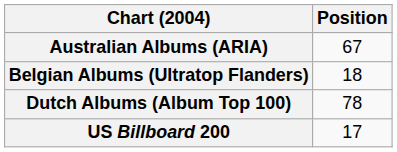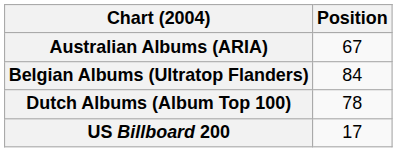Belgian Albums (Ultratop Flanders) | Position: 18 -> 84
